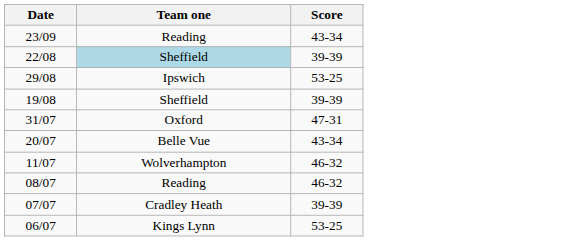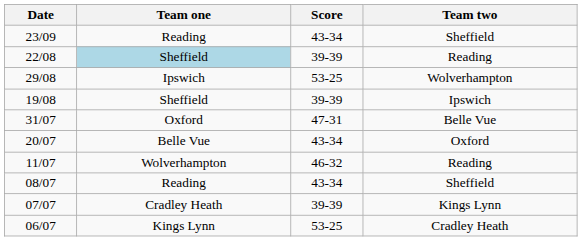+ column: Team two | Sheffield | Reading | Wolverhampton | Ipswich | Belle Vue | Oxford | Reading | Sheffield | Kings Lynn | Cradley Heath
08/07 | Score: 46-32 -> 43-34
